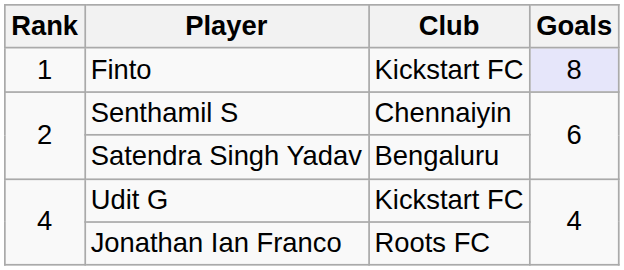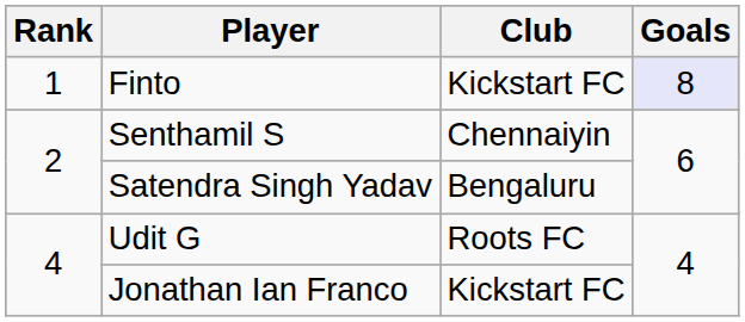Udit G | Club: Kickstart FC -> Roots FC
Jonathan Ian Franco | Club: Roots FC -> Kickstart FC
